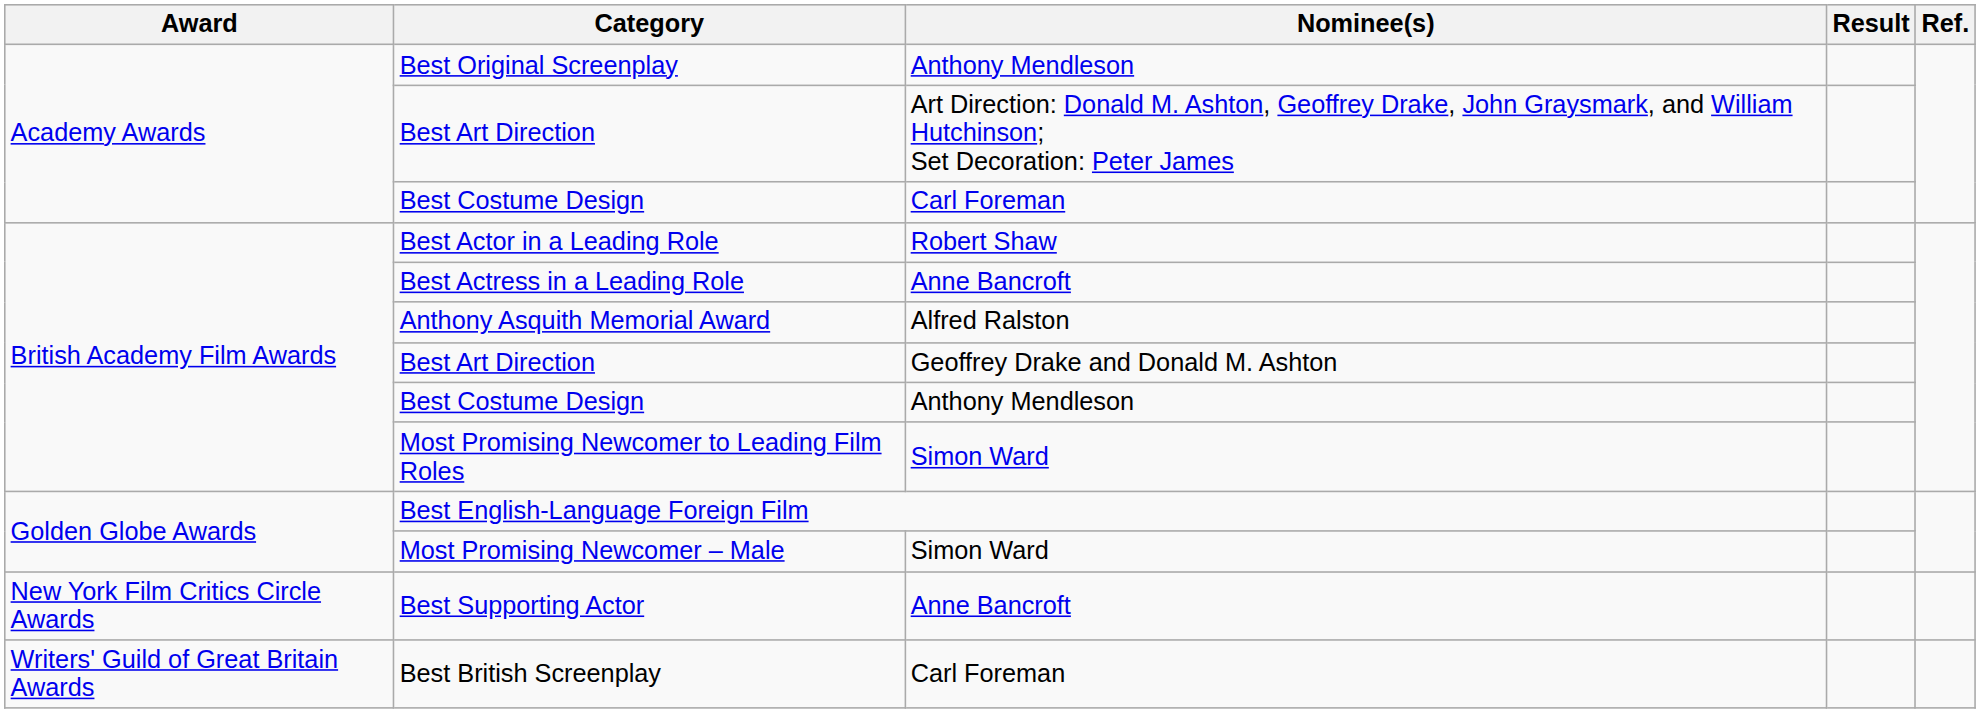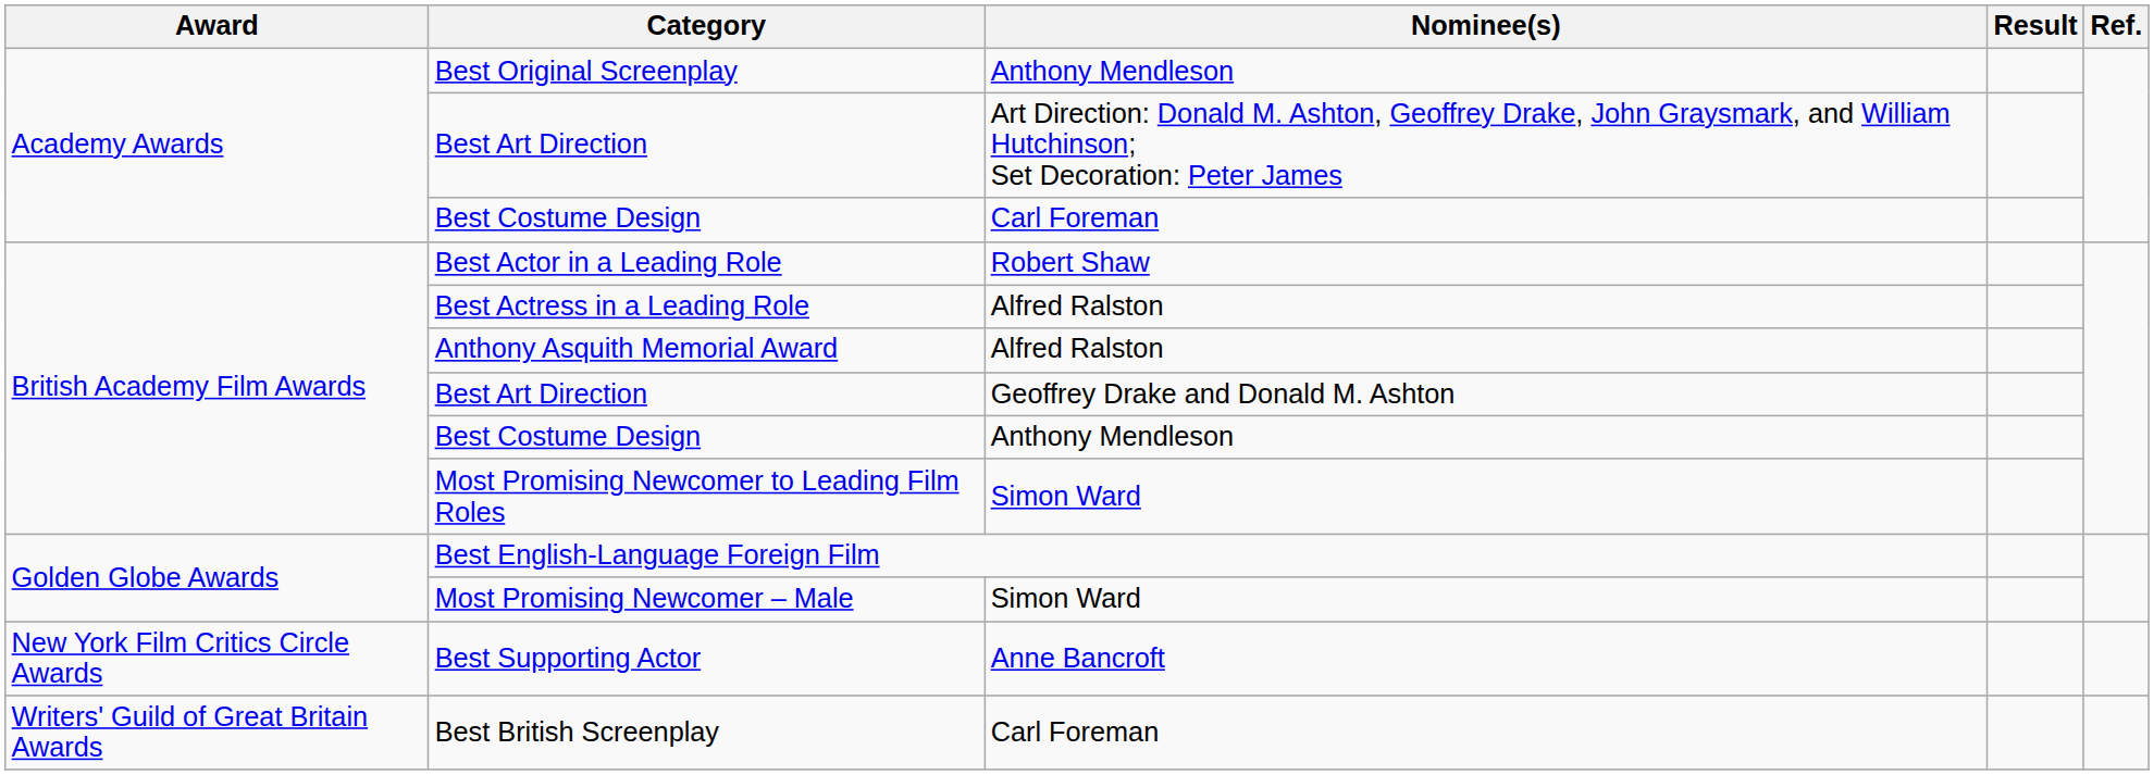Best Actress in a Leading Role | Nominee(s): Anne Bancroft -> Alfred Ralston
